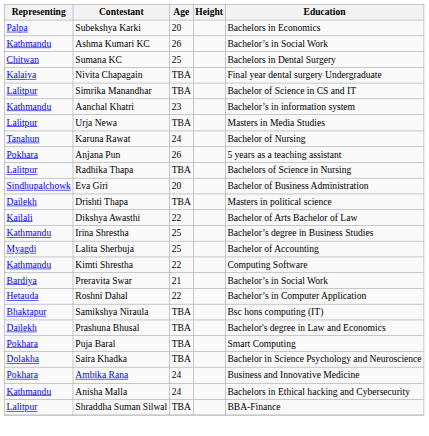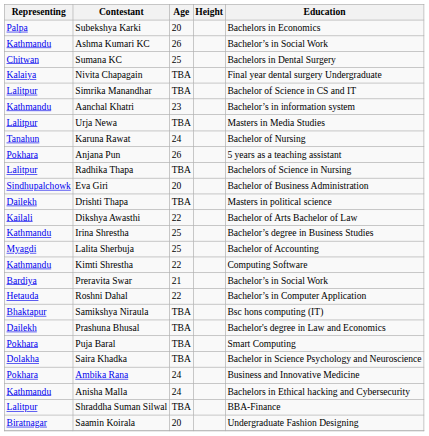+ row: Biratnagar | Saamin Koirala | 20 | Undergraduate Fashion Designing
